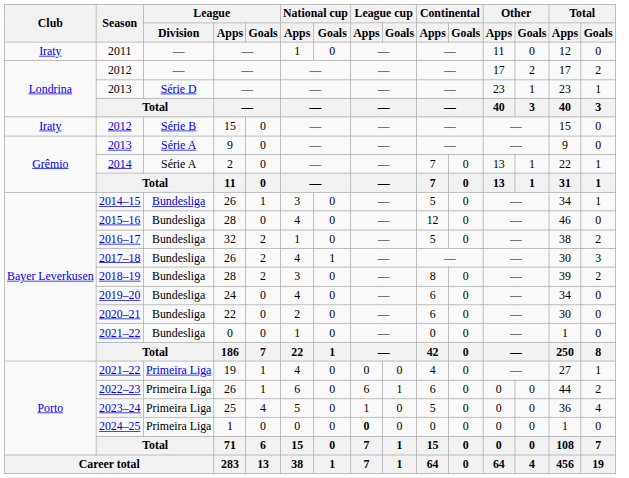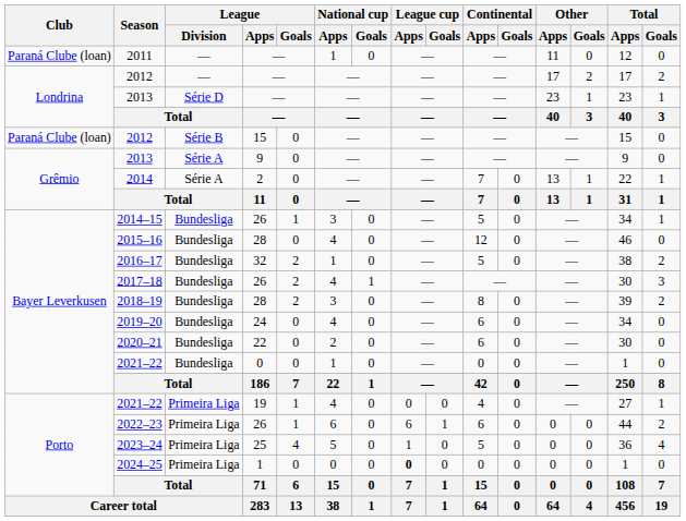2011 | Club: Iraty -> Paraná Clube (loan)
2012 / 15 | Club: Iraty -> Paraná Clube (loan)
